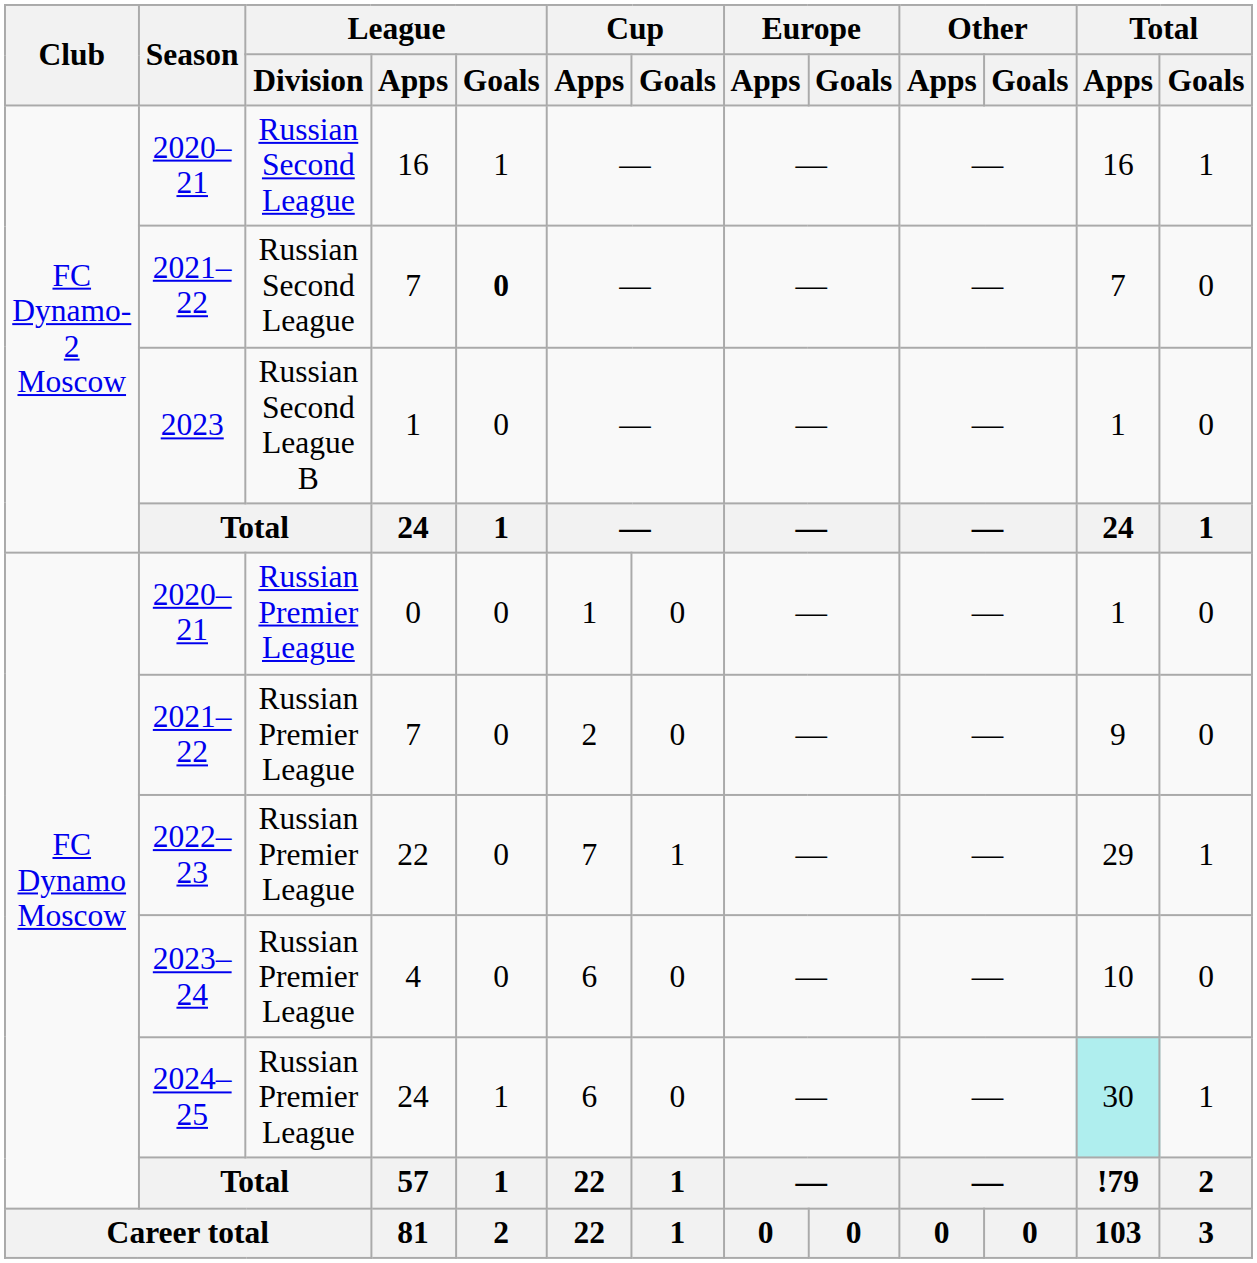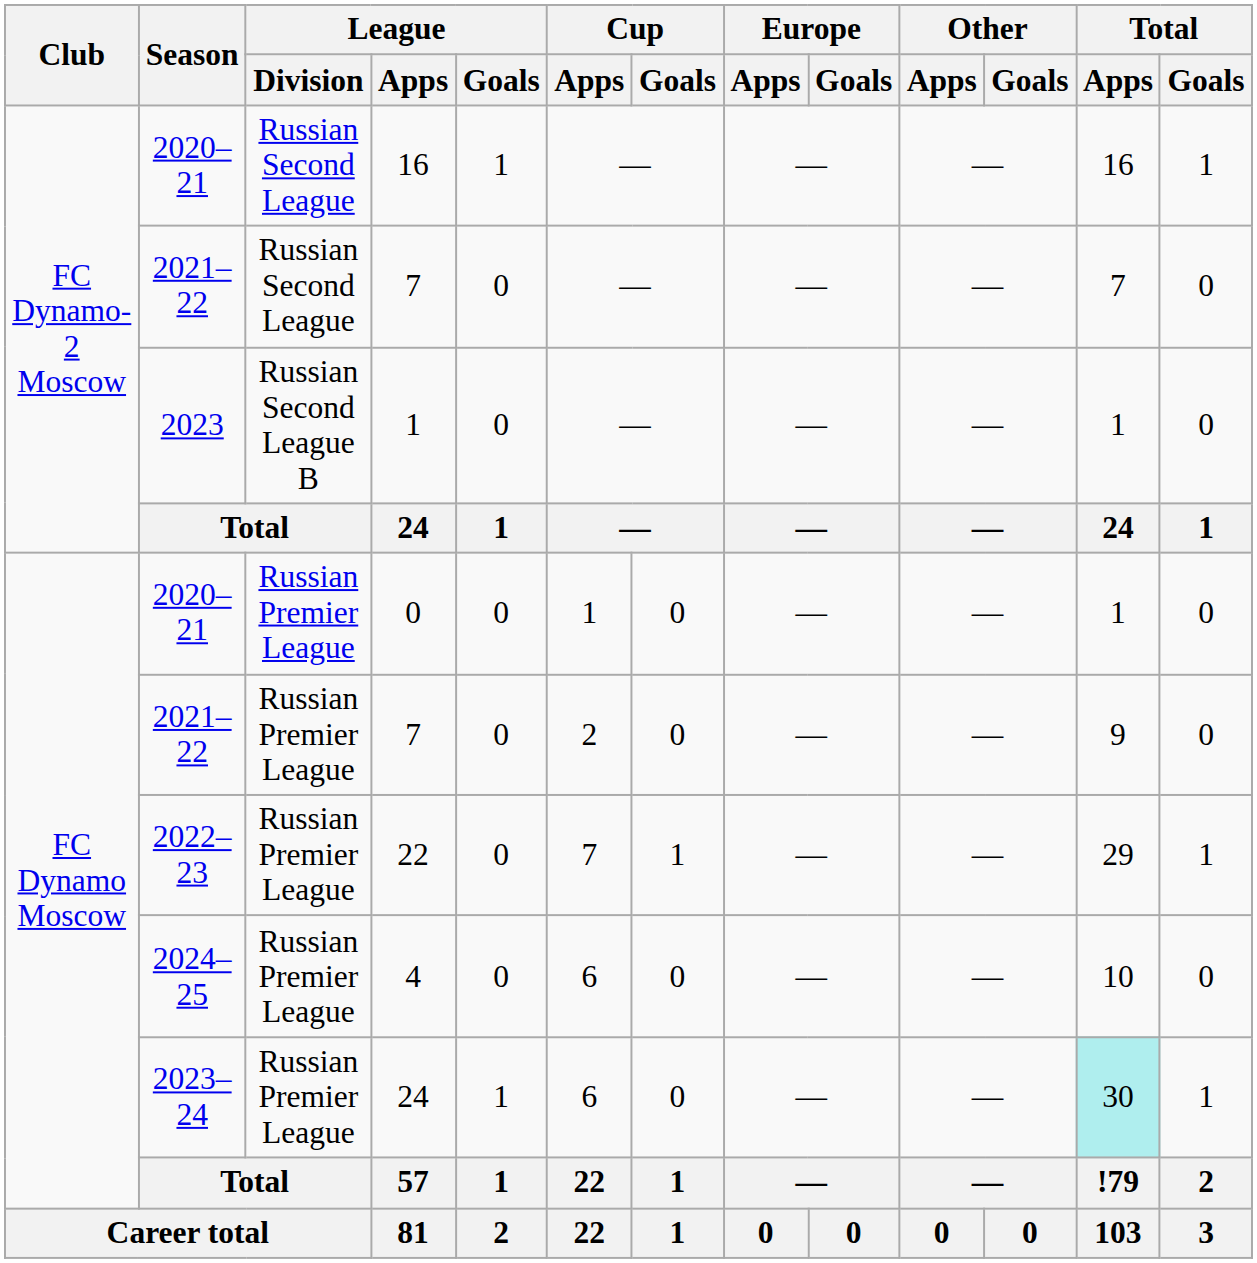Russian Second League / 7 | League / Goals: bold -> normal
4 | Season: 2023–24 -> 2024–25
Russian Premier League / 24 | Season: 2024–25 -> 2023–24
